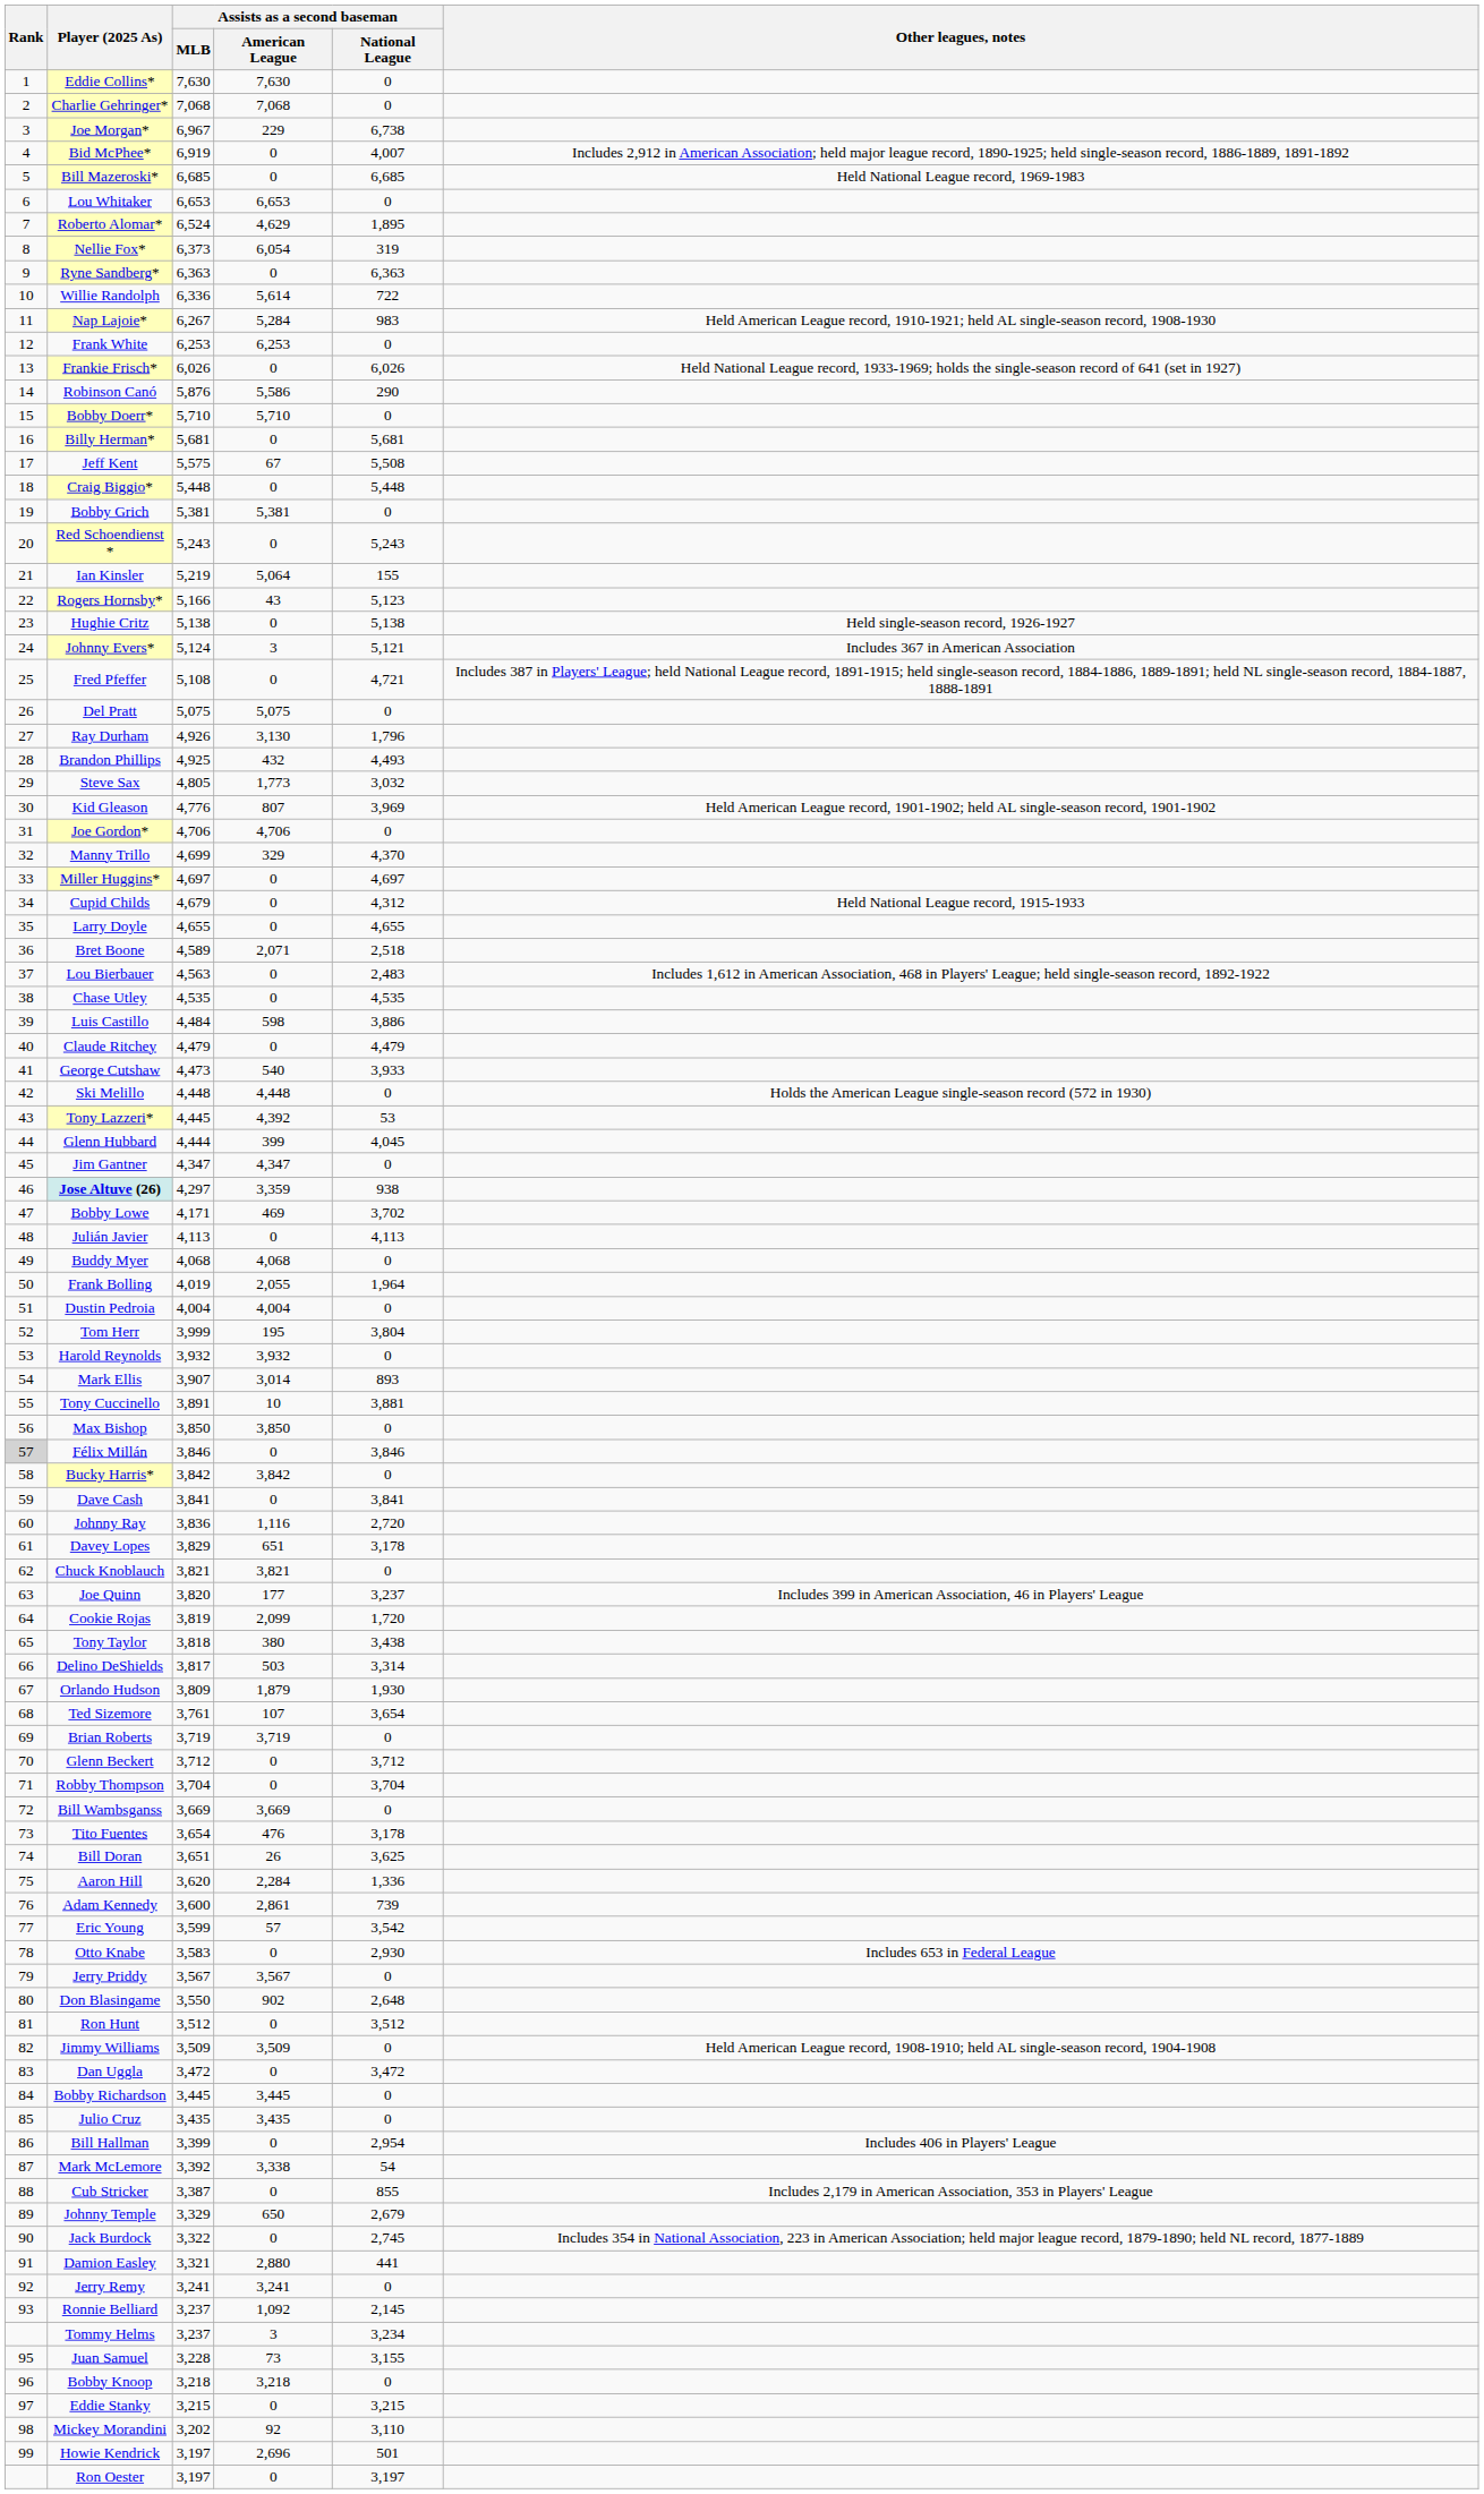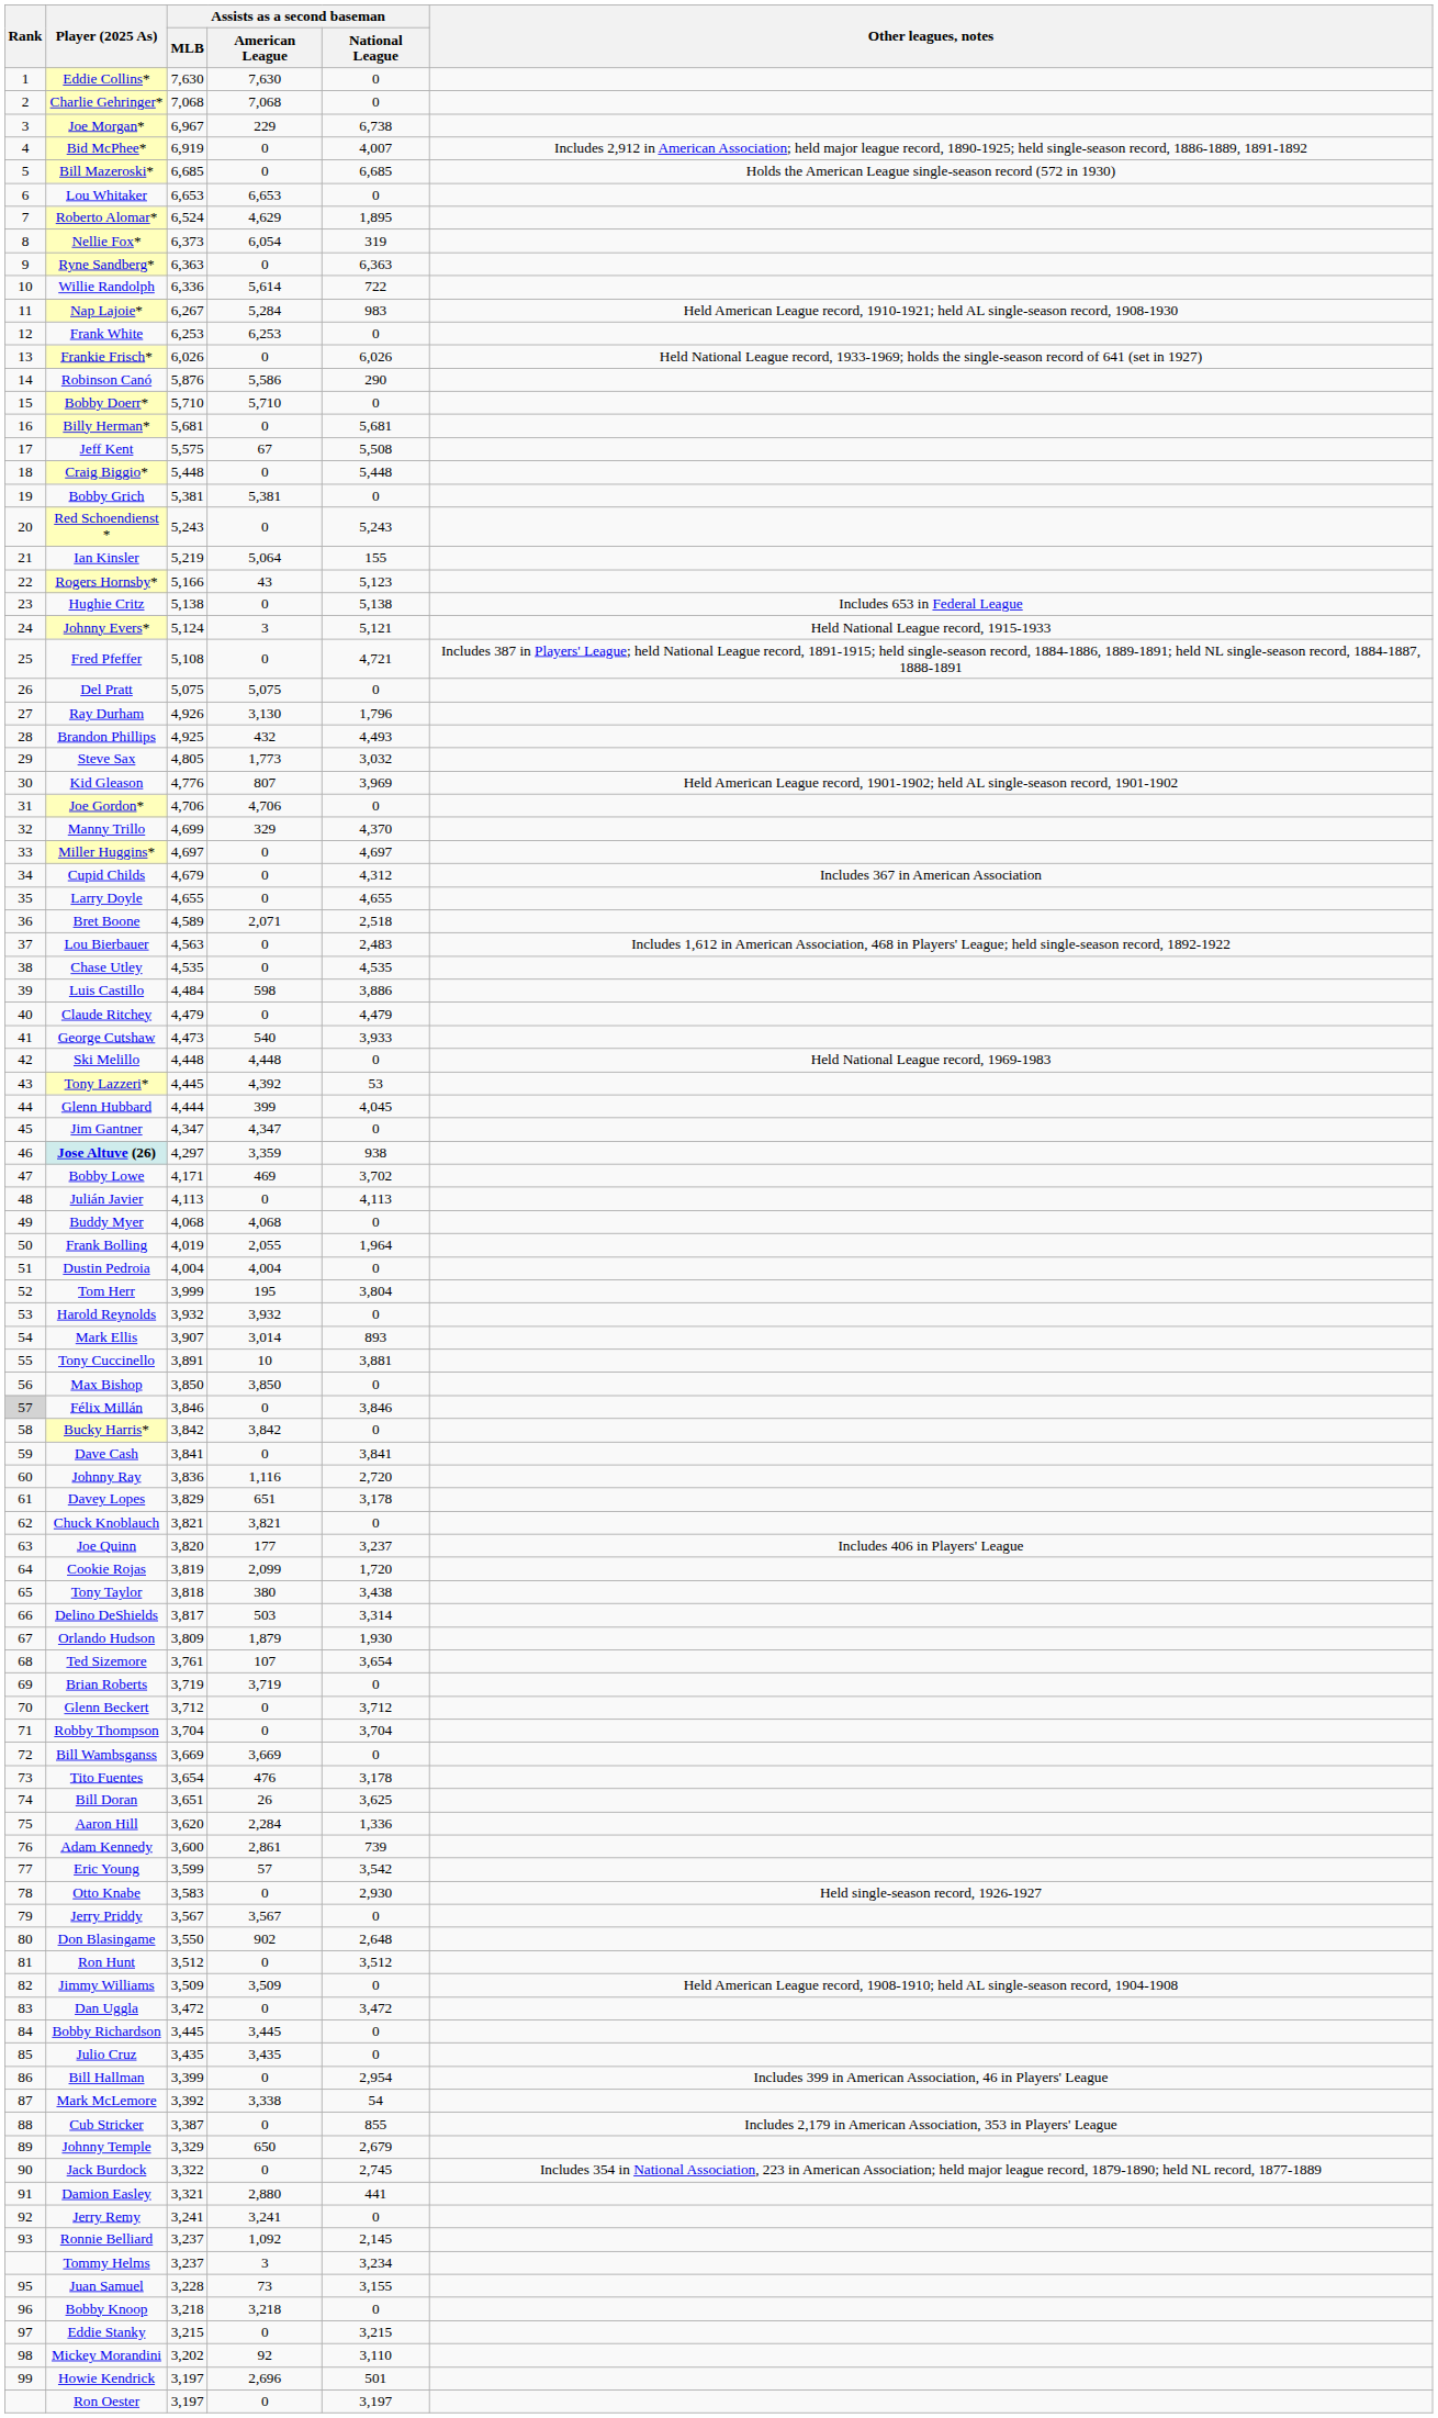Bill Mazeroski* | Other leagues, notes: Held National League record, 1969-1983 -> Holds the American League single-season record (572 in 1930)
Hughie Critz | Other leagues, notes: Held single-season record, 1926-1927 -> Includes 653 in Federal League
Johnny Evers* | Other leagues, notes: Includes 367 in American Association -> Held National League record, 1915-1933
Cupid Childs | Other leagues, notes: Held National League record, 1915-1933 -> Includes 367 in American Association
Ski Melillo | Other leagues, notes: Holds the American League single-season record (572 in 1930) -> Held National League record, 1969-1983
Joe Quinn | Other leagues, notes: Includes 399 in American Association, 46 in Players' League -> Includes 406 in Players' League
Otto Knabe | Other leagues, notes: Includes 653 in Federal League -> Held single-season record, 1926-1927
Bill Hallman | Other leagues, notes: Includes 406 in Players' League -> Includes 399 in American Association, 46 in Players' League
